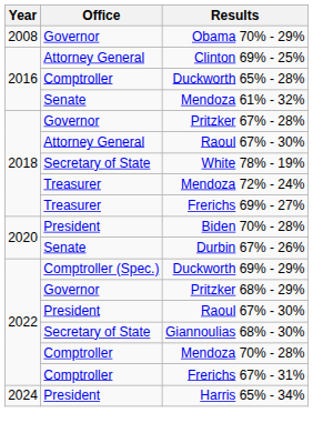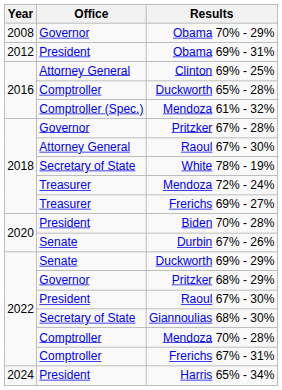+ row: 2012 | President | Obama 69% - 31%
Mendoza 61% - 32% | Office: Senate -> Comptroller (Spec.)
Duckworth 69% - 29% | Office: Comptroller (Spec.) -> Senate
